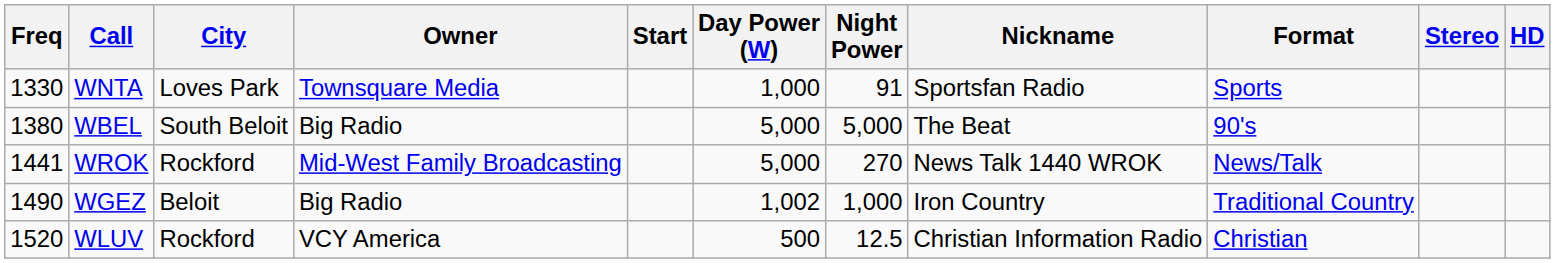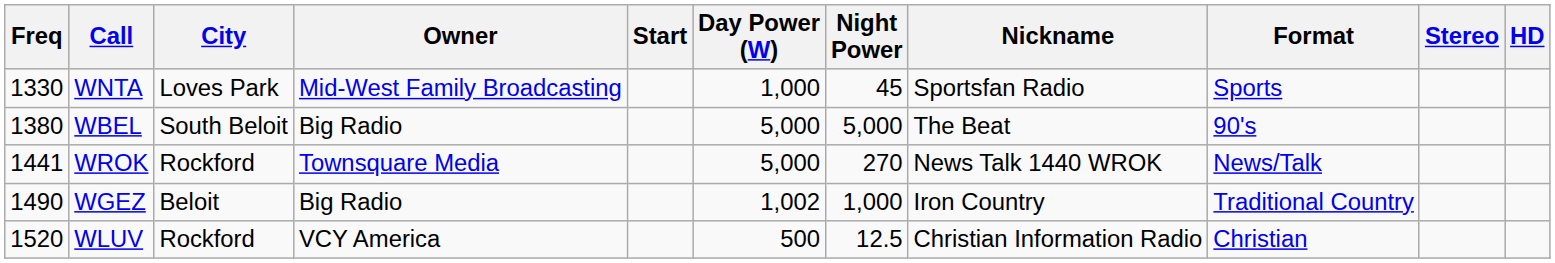WNTA | Owner: Townsquare Media -> Mid-West Family Broadcasting
WNTA | Night Power: 91 -> 45
WROK | Owner: Mid-West Family Broadcasting -> Townsquare Media
